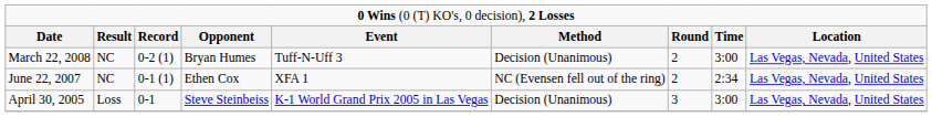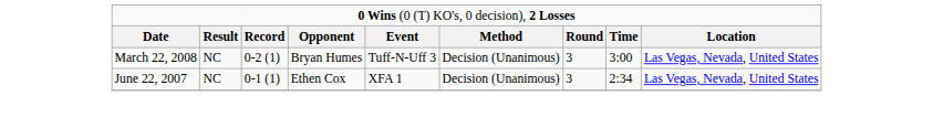March 22, 2008 | column 7: 2 -> 3
June 22, 2007 | column 6: NC (Evensen fell out of the ring) -> Decision (Unanimous)
June 22, 2007 | column 7: 2 -> 3
- row: April 30, 2005 | Loss | 0-1 | Steve Steinbeiss | K-1 World Grand Prix 2005 in Las Vegas | Decision (Unanimous) | 3 | 3:00 | Las Vegas, Nevada, United States
